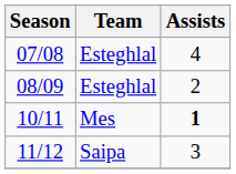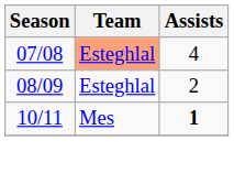07/08 | Team: no background -> lightsalmon background
- row: 11/12 | Saipa | 3
